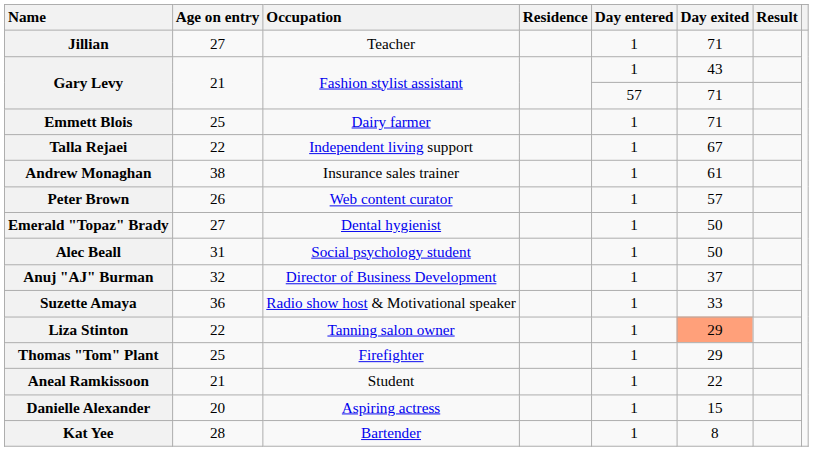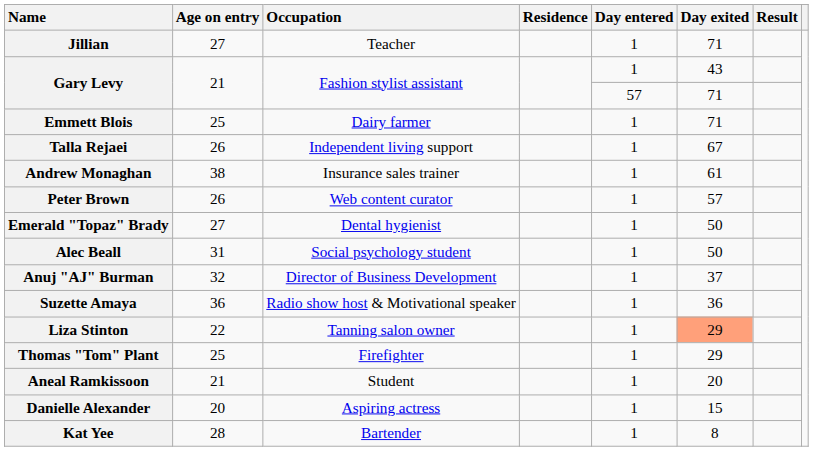Talla Rejaei | Age on entry: 22 -> 26
Suzette Amaya | Day exited: 33 -> 36
Aneal Ramkissoon | Day exited: 22 -> 20
